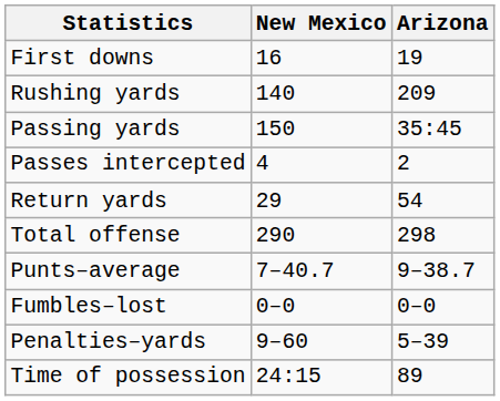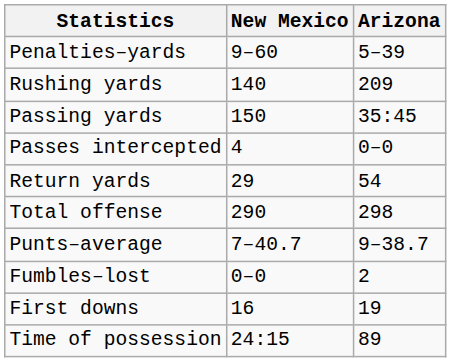rows swapped: First downs <-> Penalties–yards
Passes intercepted | Arizona: 2 -> 0–0
Fumbles–lost | Arizona: 0–0 -> 2
